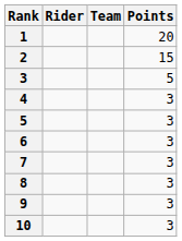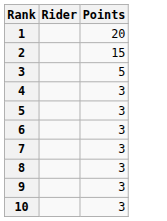- column: Team
